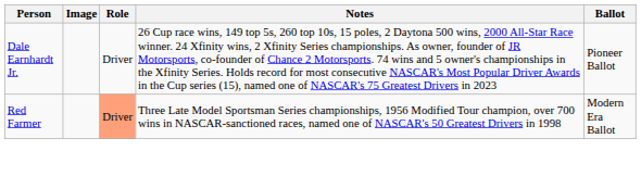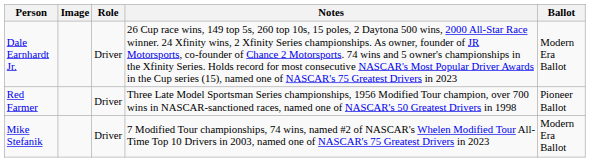Dale Earnhardt Jr. | Ballot: Pioneer Ballot -> Modern Era Ballot
Red Farmer | Role: lightsalmon background -> no background
Red Farmer | Ballot: Modern Era Ballot -> Pioneer Ballot
+ row: Mike Stefanik | Driver | 7 Modified Tour championships, 74 wins, named #2 of NASCAR's Whelen Modified Tour All-Time Top 10 Drivers in 2003, named one of NASCAR's 75 Greatest Drivers in 2023 | Modern Era Ballot
